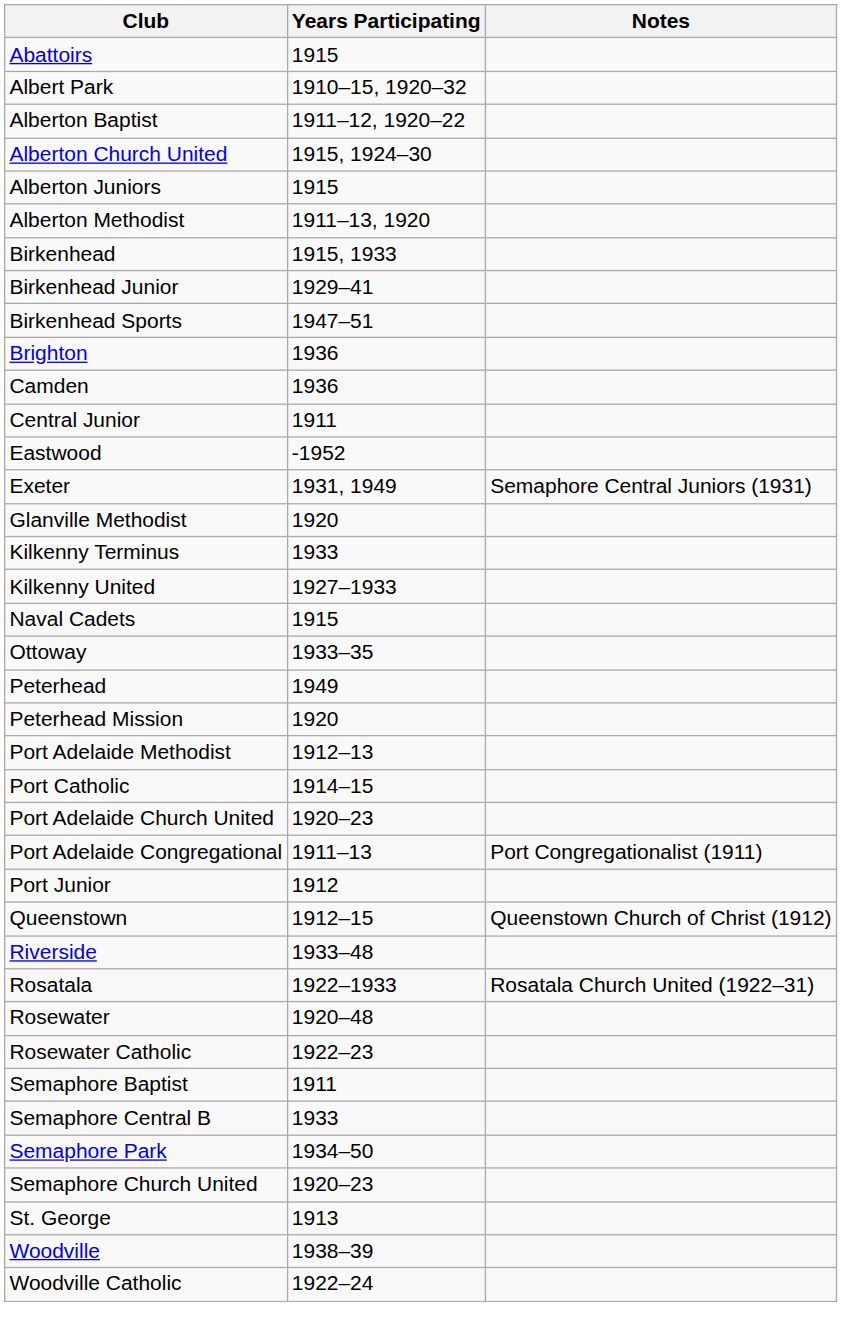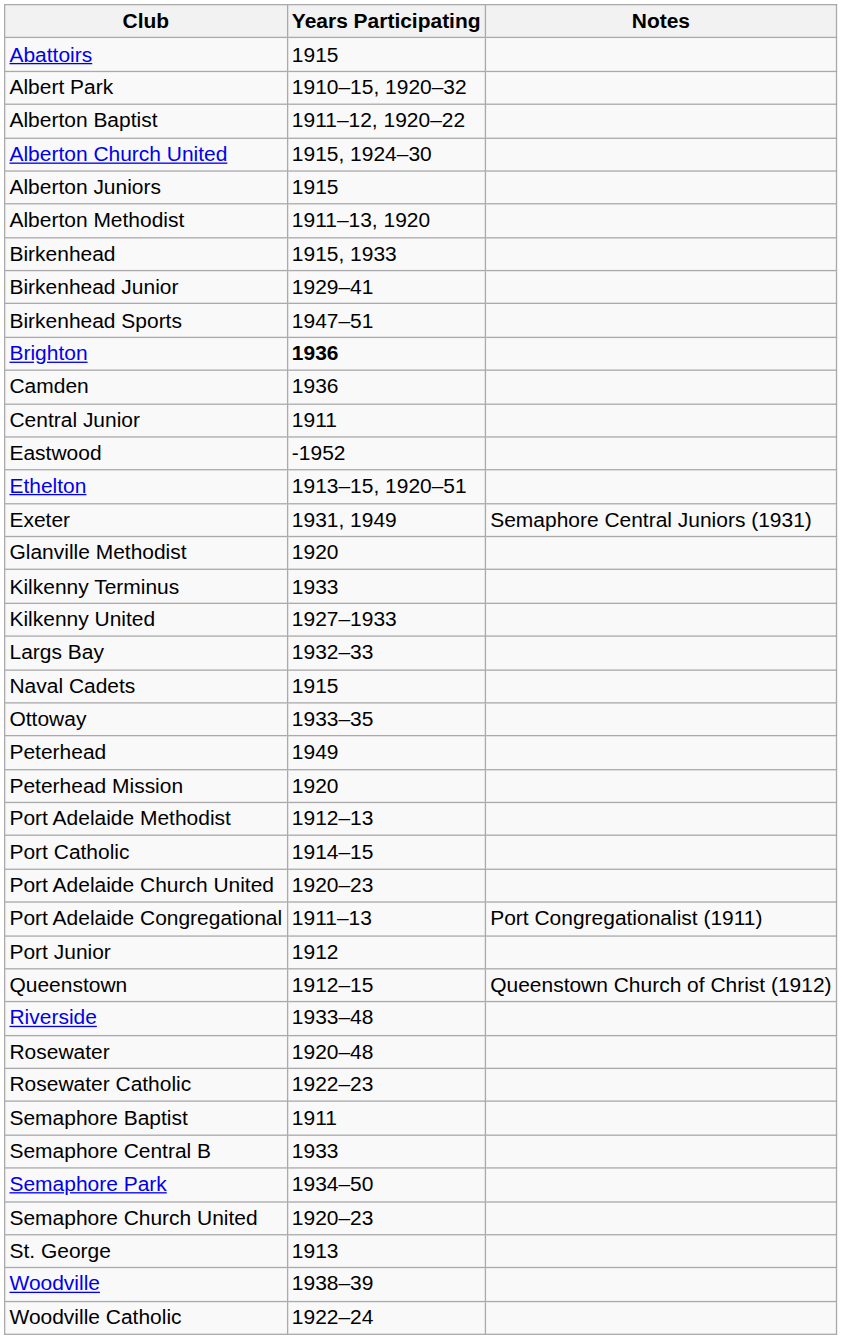Brighton | Years Participating: normal -> bold
+ row: Ethelton | 1913–15, 1920–51
+ row: Largs Bay | 1932–33
- row: Rosatala | 1922–1933 | Rosatala Church United (1922–31)
